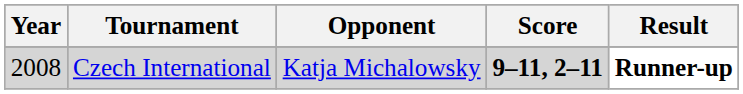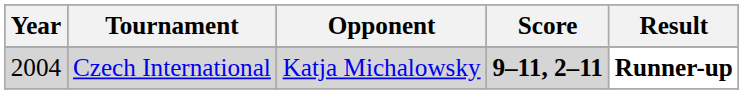Czech International | Year: 2008 -> 2004
